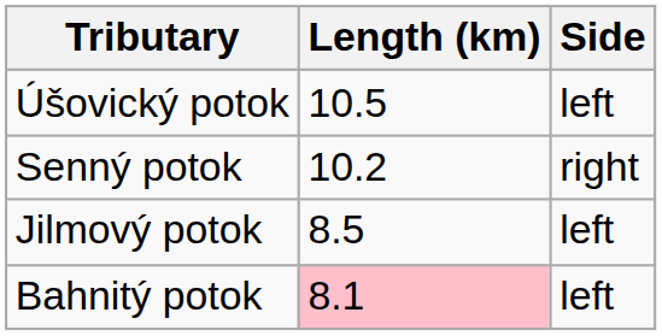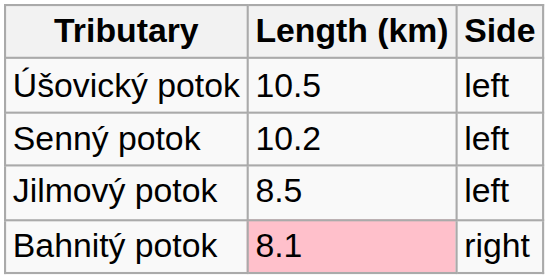Senný potok | Side: right -> left
Bahnitý potok | Side: left -> right
